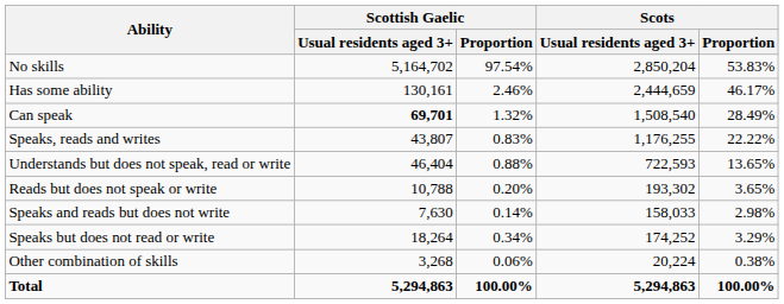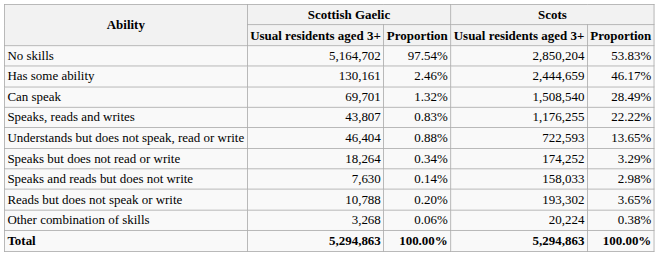Can speak | Scottish Gaelic / Usual residents aged 3+: bold -> normal
rows swapped: Speaks but does not read or write <-> Reads but does not speak or write
